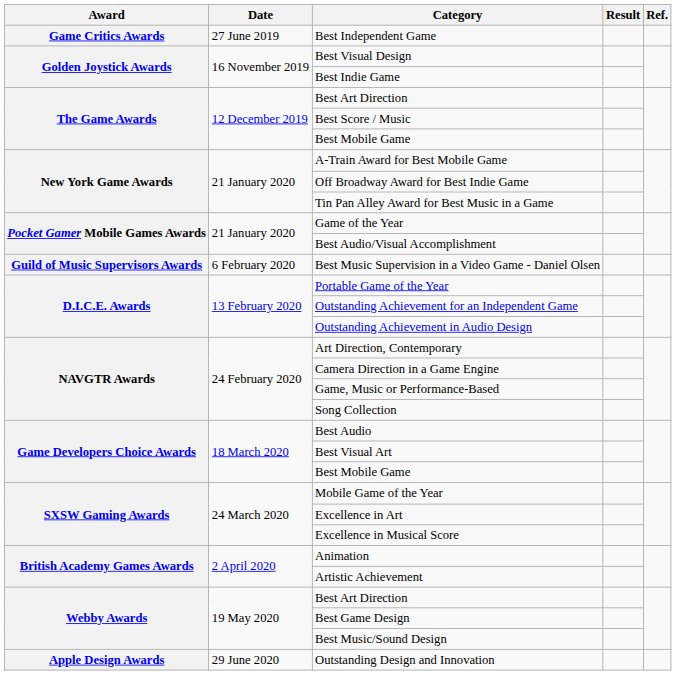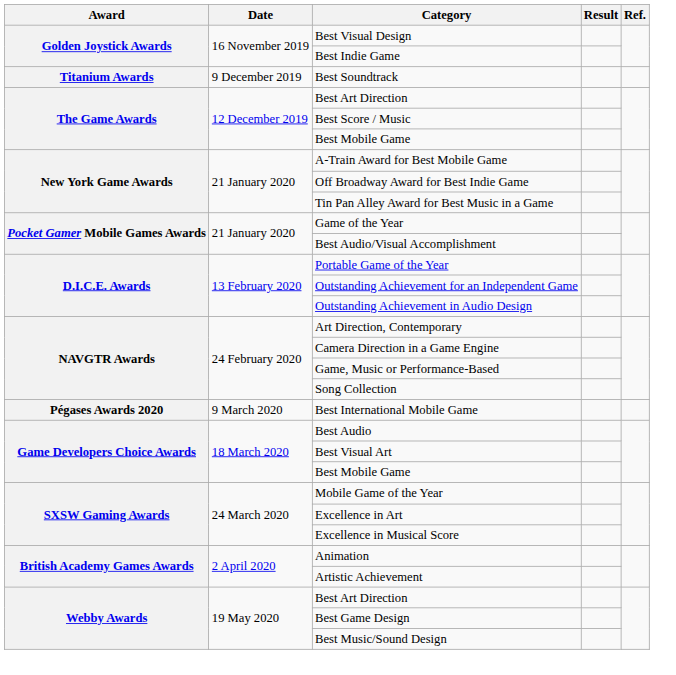- row: Game Critics Awards | 27 June 2019 | Best Independent Game
+ row: Titanium Awards | 9 December 2019 | Best Soundtrack
- row: Guild of Music Supervisors Awards | 6 February 2020 | Best Music Supervision in a Video Game - Daniel Olsen
+ row: Pégases Awards 2020 | 9 March 2020 | Best International Mobile Game
- row: Apple Design Awards | 29 June 2020 | Outstanding Design and Innovation
